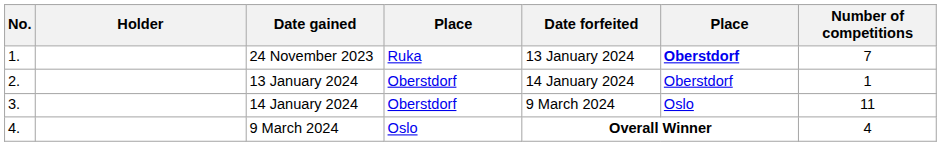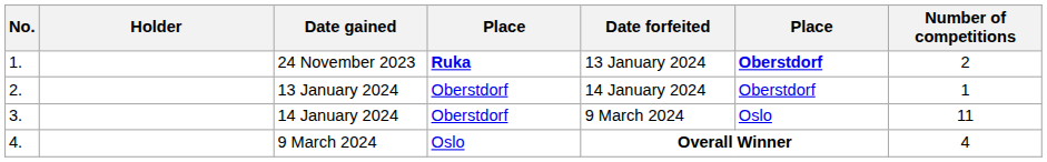24 November 2023 | column 4: normal -> bold
24 November 2023 | Number of competitions: 7 -> 2
